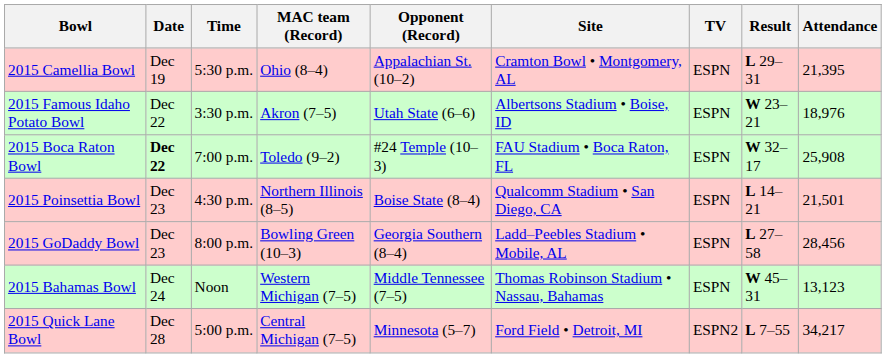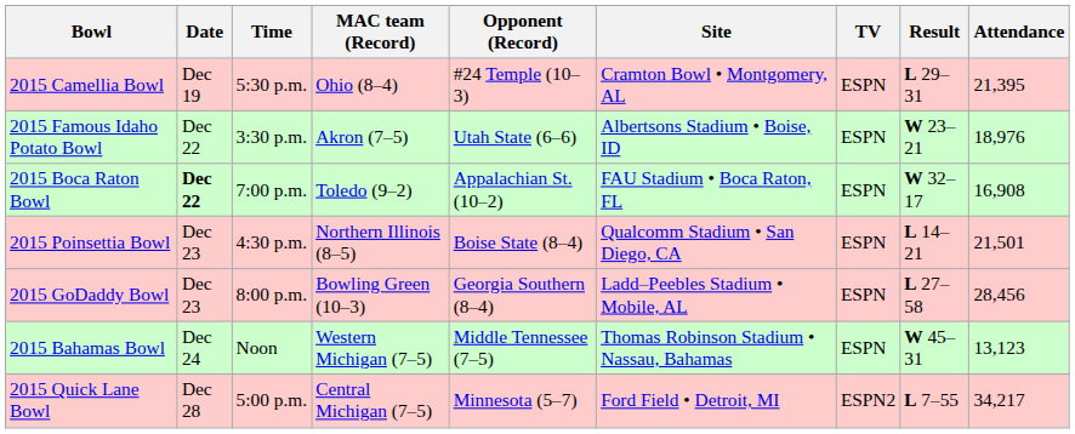2015 Camellia Bowl | Opponent (Record): Appalachian St. (10–2) -> #24 Temple (10–3)
2015 Boca Raton Bowl | Opponent (Record): #24 Temple (10–3) -> Appalachian St. (10–2)
2015 Boca Raton Bowl | Attendance: 25,908 -> 16,908
